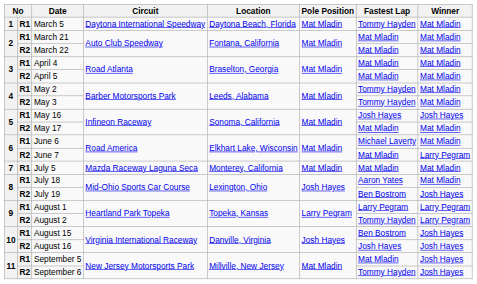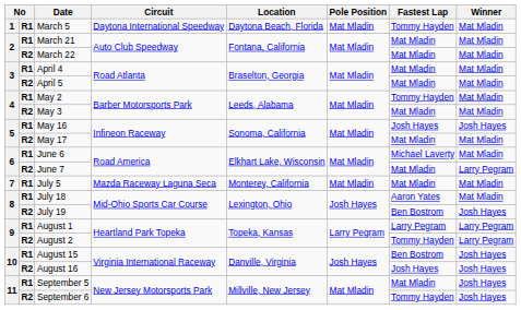May 3 | Fastest Lap: Tommy Hayden -> Mat Mladin
